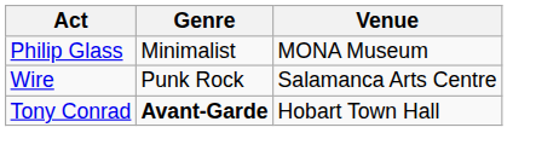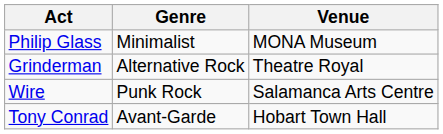+ row: Grinderman | Alternative Rock | Theatre Royal
Tony Conrad | Genre: bold -> normal
